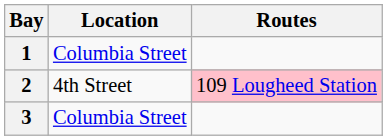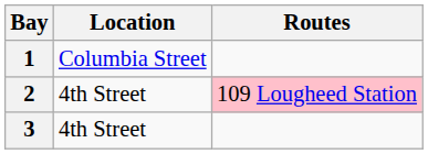3 | Location: Columbia Street -> 4th Street
